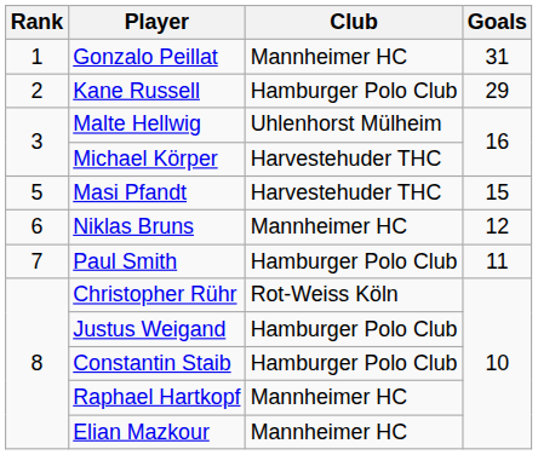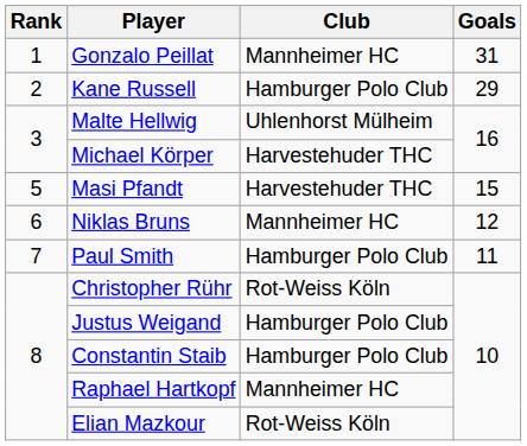Elian Mazkour | Club: Mannheimer HC -> Rot-Weiss Köln
